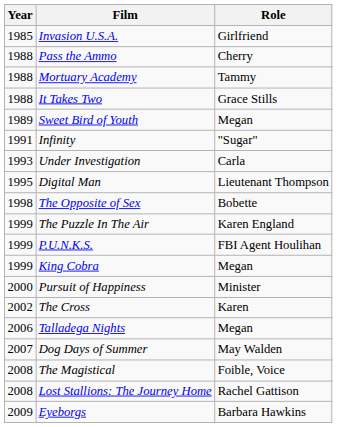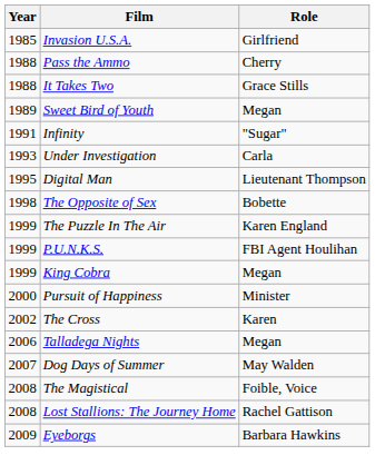- row: 1988 | Mortuary Academy | Tammy
